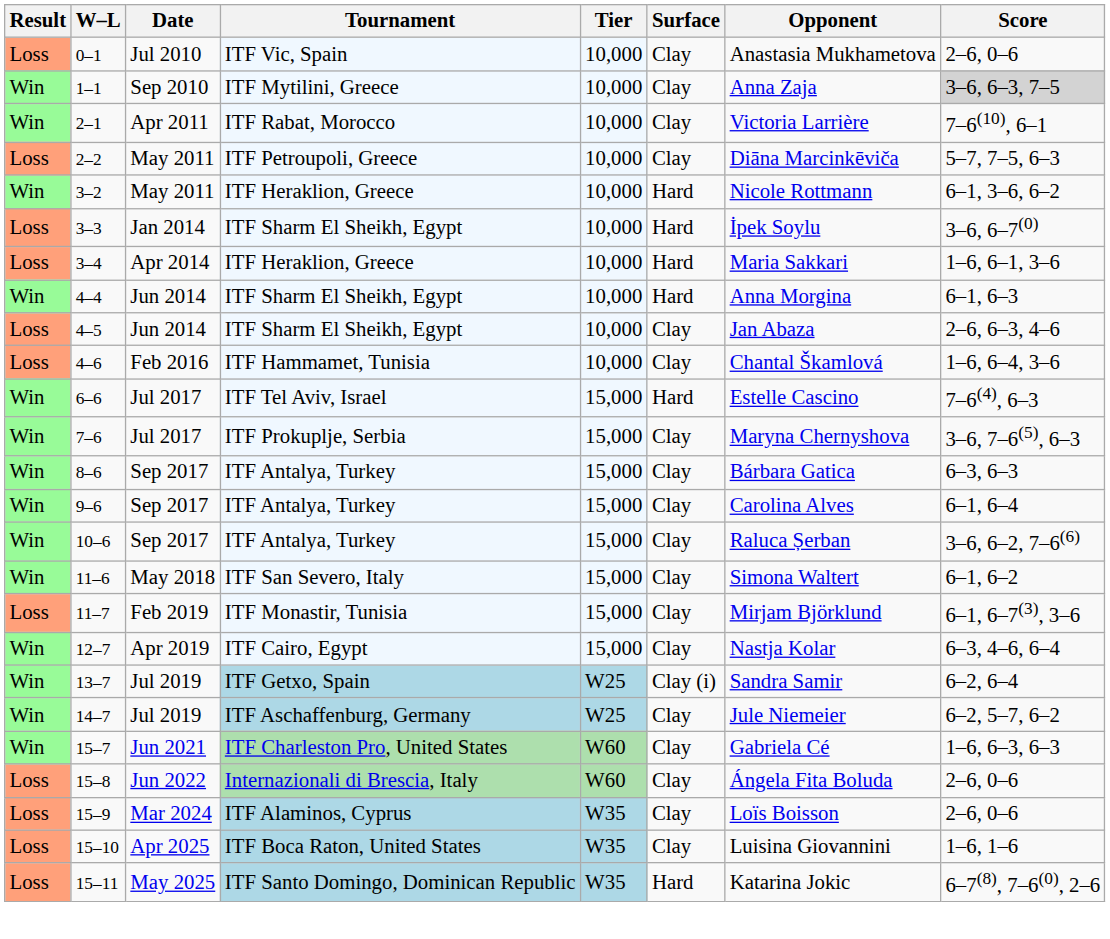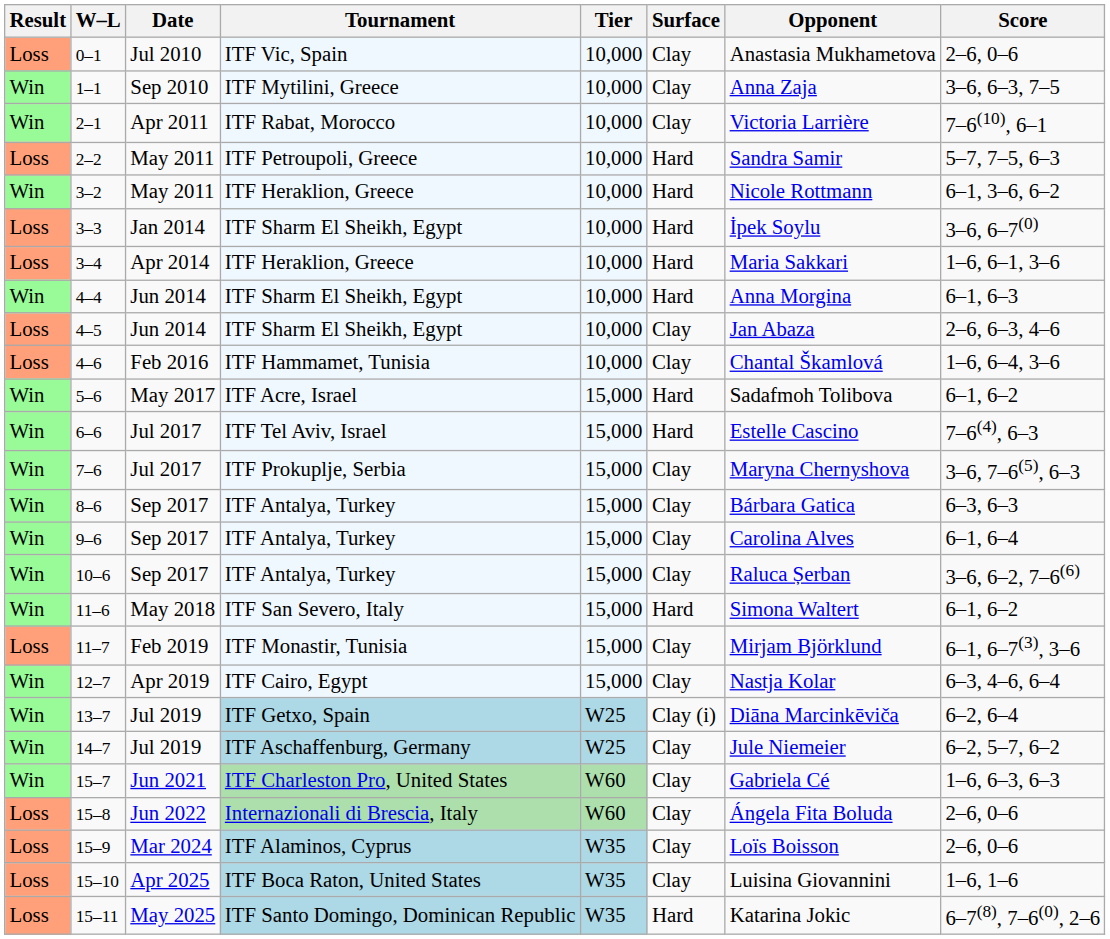1–1 | Score: lightgrey background -> no background
2–2 | Surface: Clay -> Hard
2–2 | Opponent: Diāna Marcinkēviča -> Sandra Samir
+ row: Win | 5–6 | May 2017 | ITF Acre, Israel | 15,000 | Hard | Sadafmoh Tolibova | 6–1, 6–2
11–6 | Surface: Clay -> Hard
13–7 | Opponent: Sandra Samir -> Diāna Marcinkēviča
